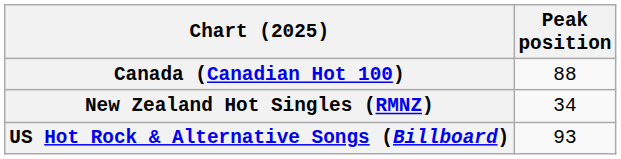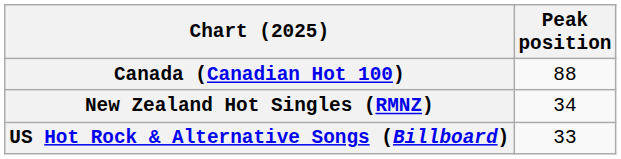US Hot Rock & Alternative Songs (Billboard) | Peak position: 93 -> 33
